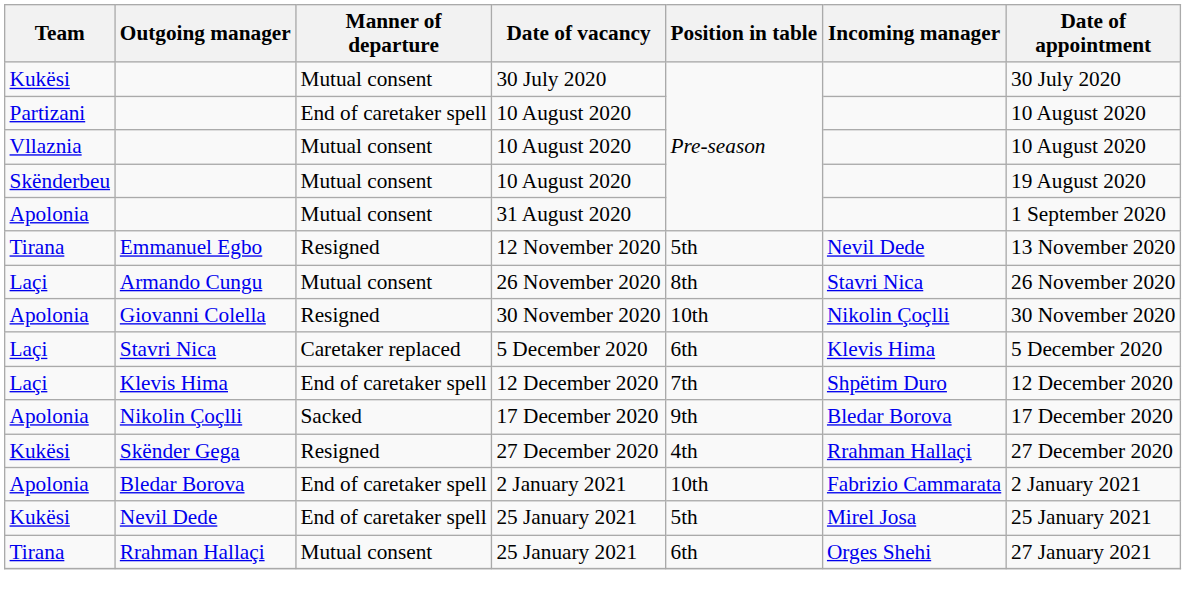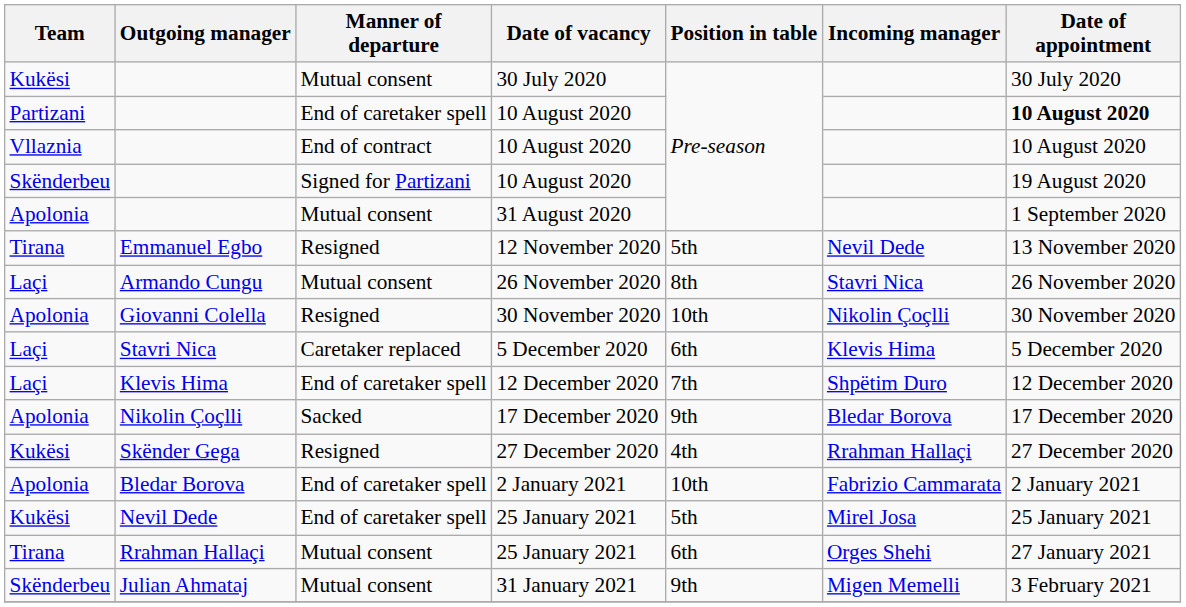Partizani / 10 August 2020 | Date of appointment: normal -> bold
Vllaznia / 10 August 2020 | Manner of departure: Mutual consent -> End of contract
Skënderbeu / 10 August 2020 | Manner of departure: Mutual consent -> Signed for Partizani
+ row: Skënderbeu | Julian Ahmataj | Mutual consent | 31 January 2021 | 9th | Migen Memelli | 3 February 2021
